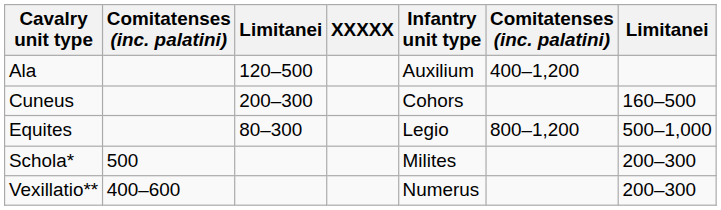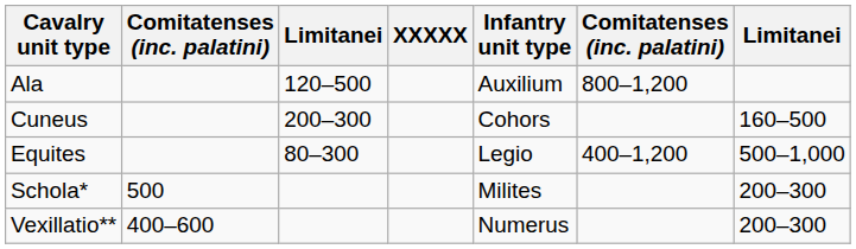Ala | column 6: 400–1,200 -> 800–1,200
Equites | column 6: 800–1,200 -> 400–1,200
